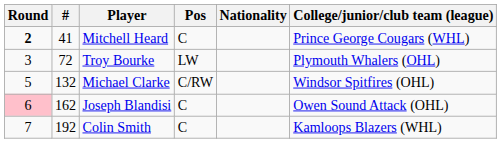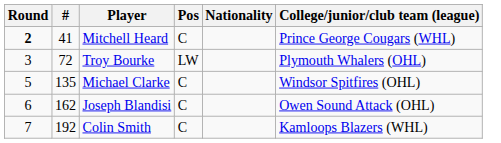Michael Clarke | #: 132 -> 135
Michael Clarke | Pos: C/RW -> C
Joseph Blandisi | Round: pink background -> no background
